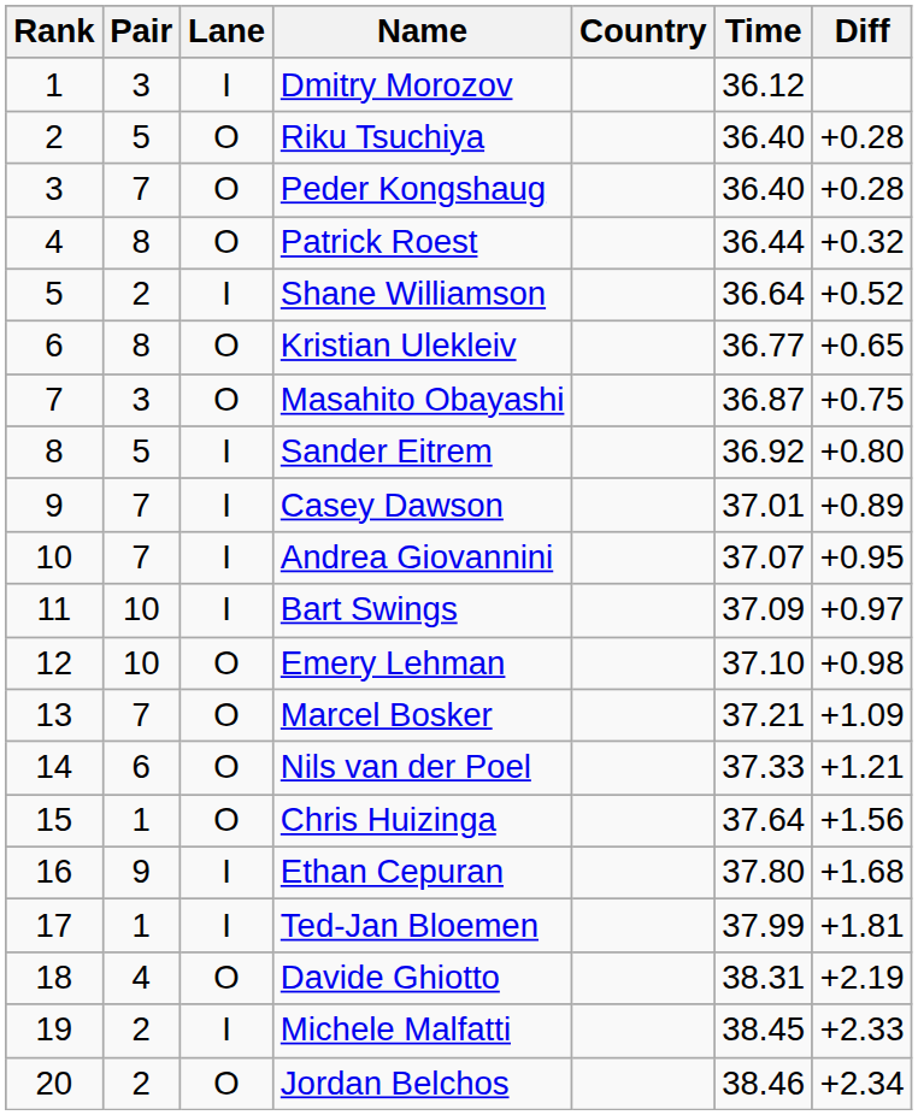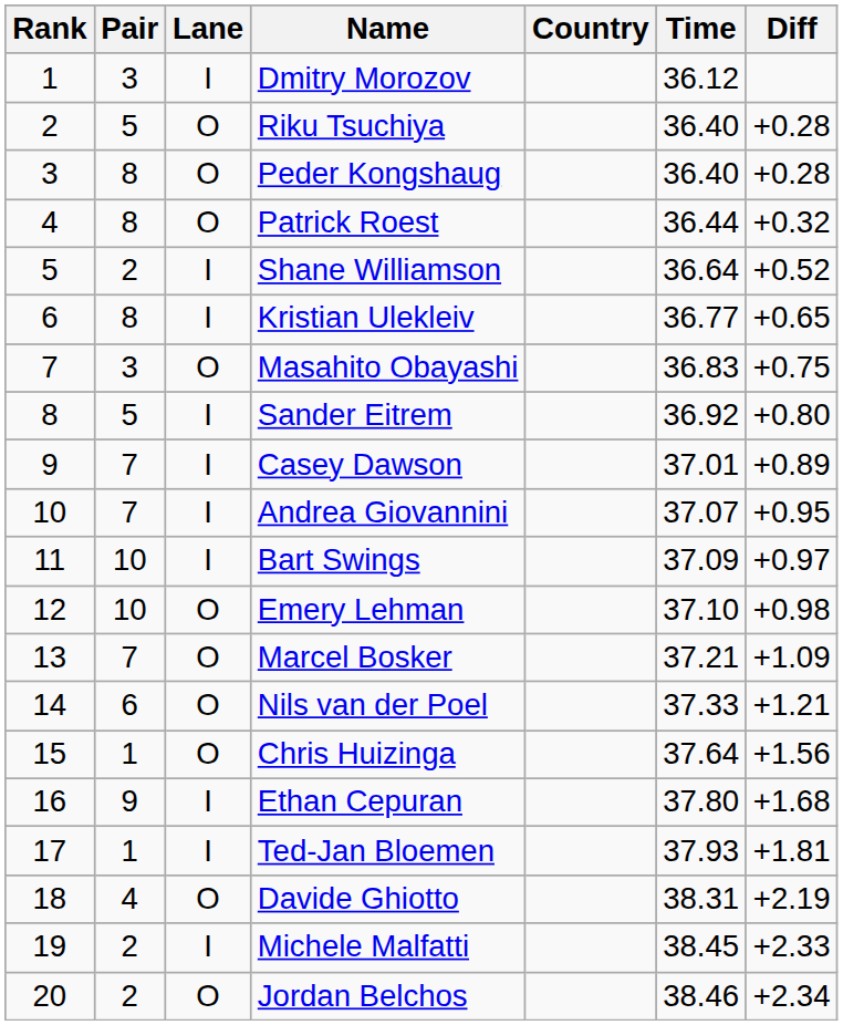Peder Kongshaug | Pair: 7 -> 8
Kristian Ulekleiv | Lane: O -> I
Masahito Obayashi | Time: 36.87 -> 36.83
Ted-Jan Bloemen | Time: 37.99 -> 37.93
